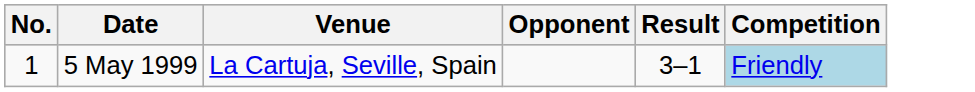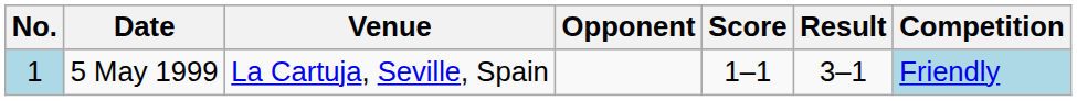+ column: Score | 1–1
5 May 1999 | No.: no background -> lightblue background
